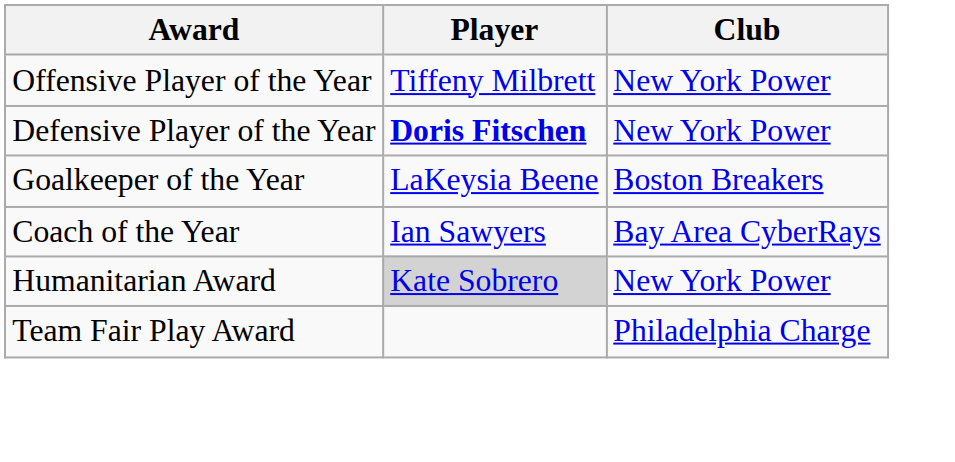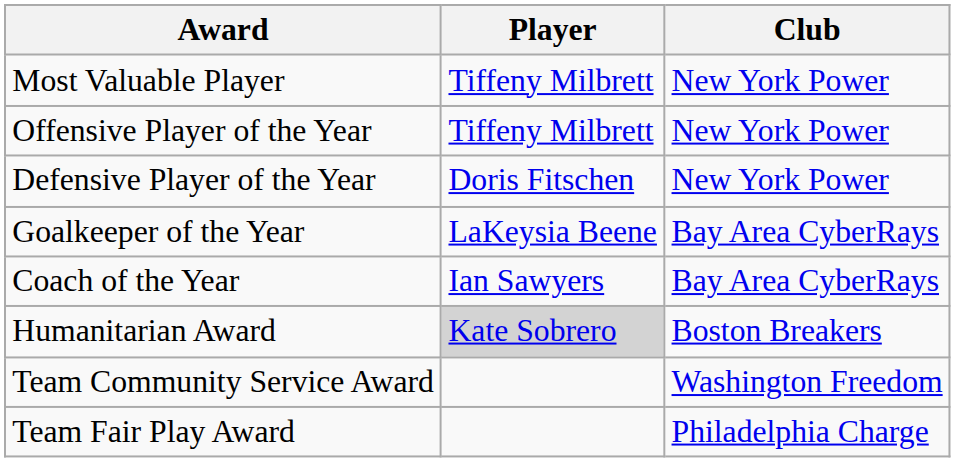+ row: Most Valuable Player | Tiffeny Milbrett | New York Power
Defensive Player of the Year | Player: bold -> normal
Goalkeeper of the Year | Club: Boston Breakers -> Bay Area CyberRays
Humanitarian Award | Club: New York Power -> Boston Breakers
+ row: Team Community Service Award | Washington Freedom
